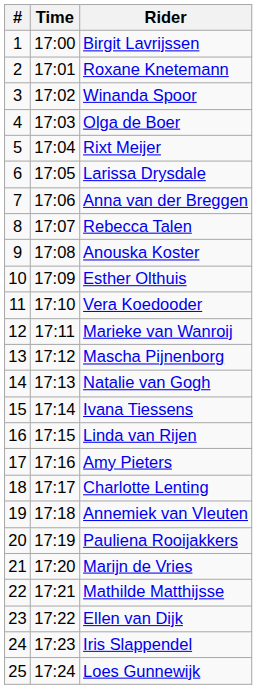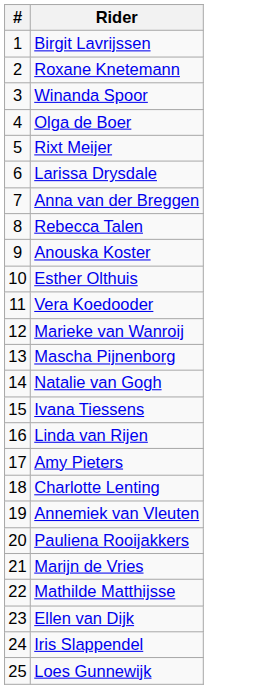- column: Time | 17:00 | 17:01 | 17:02 | 17:03 | 17:04 | 17:05 | 17:06 | 17:07 | 17:08 | 17:09 | 17:10 | 17:11 | 17:12 | 17:13 | 17:14 | 17:15 | 17:16 | 17:17 | 17:18 | 17:19 | 17:20 | 17:21 | 17:22 | 17:23 | 17:24
